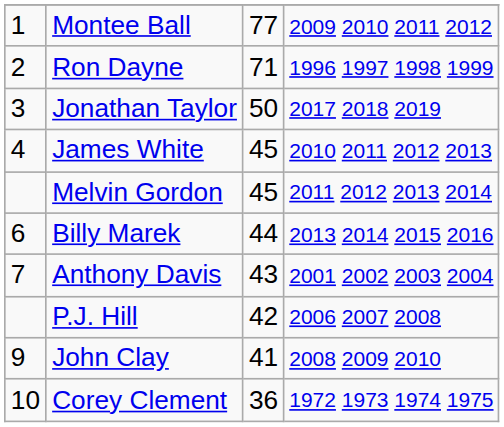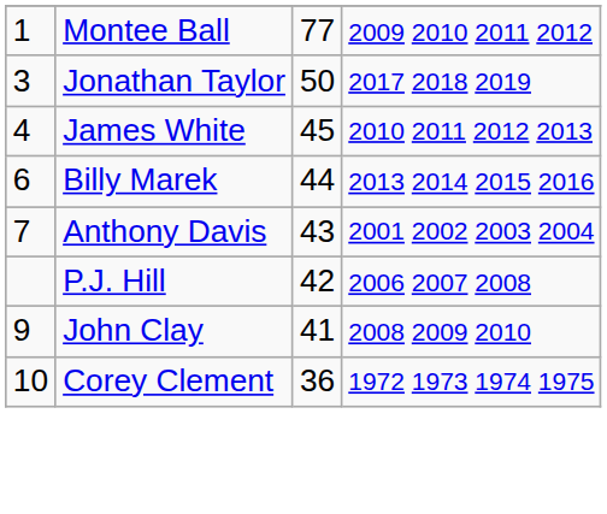- row: 2 | Ron Dayne | 71 | 1996 1997 1998 1999
- row: Melvin Gordon | 45 | 2011 2012 2013 2014
